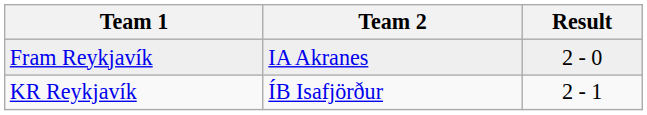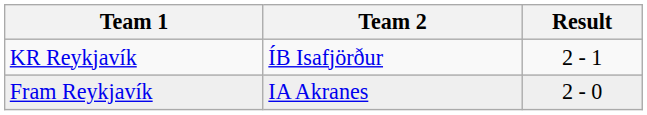rows swapped: KR Reykjavík <-> Fram Reykjavík
